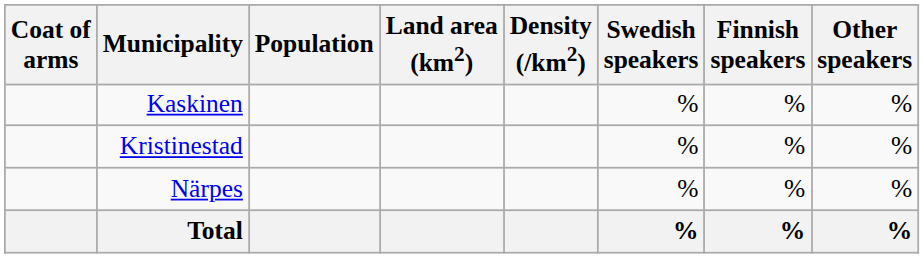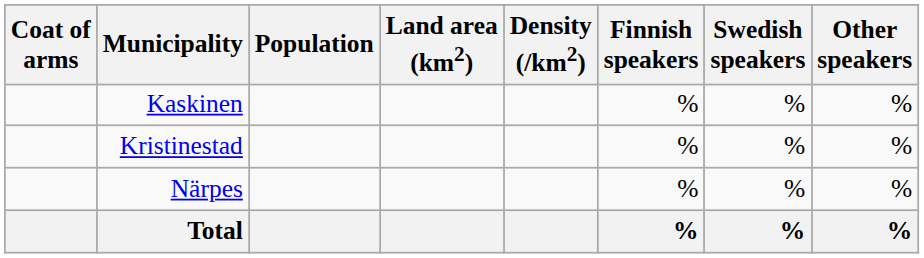columns swapped: Finnish speakers <-> Swedish speakers
